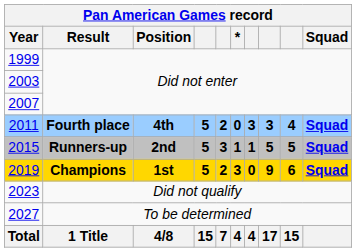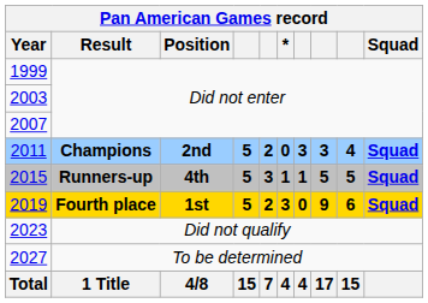2011 | Result: Fourth place -> Champions
2011 | Position: 4th -> 2nd
2015 | Position: 2nd -> 4th
2019 | Result: Champions -> Fourth place
